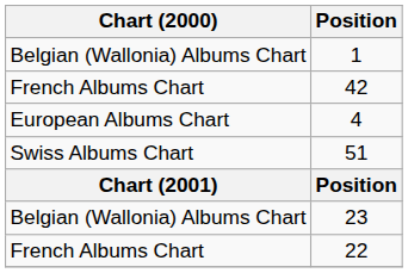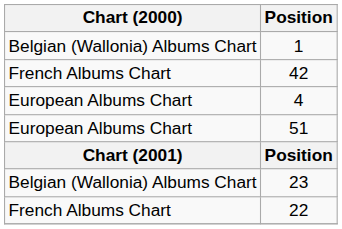51 | Chart (2000): Swiss Albums Chart -> European Albums Chart
